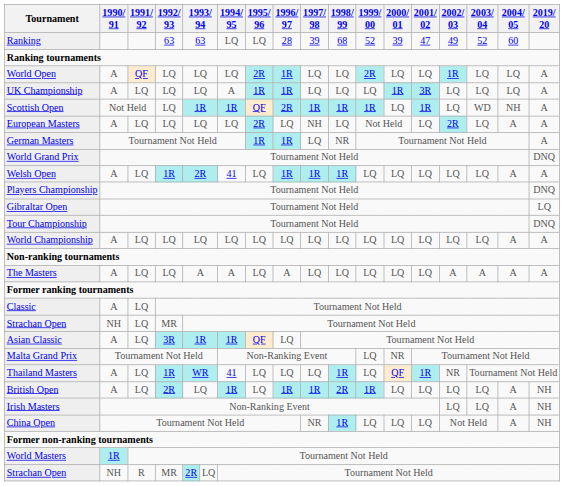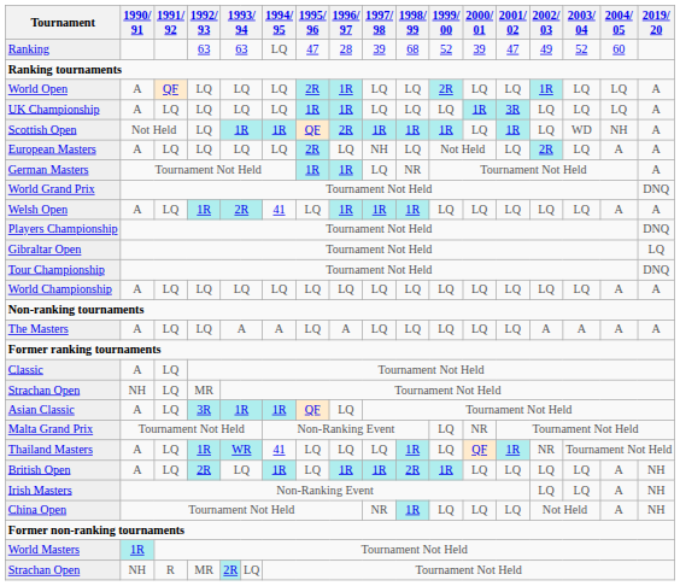Ranking | 1995/ 96: LQ -> 47
UK Championship | 1994/ 95: A -> LQ
